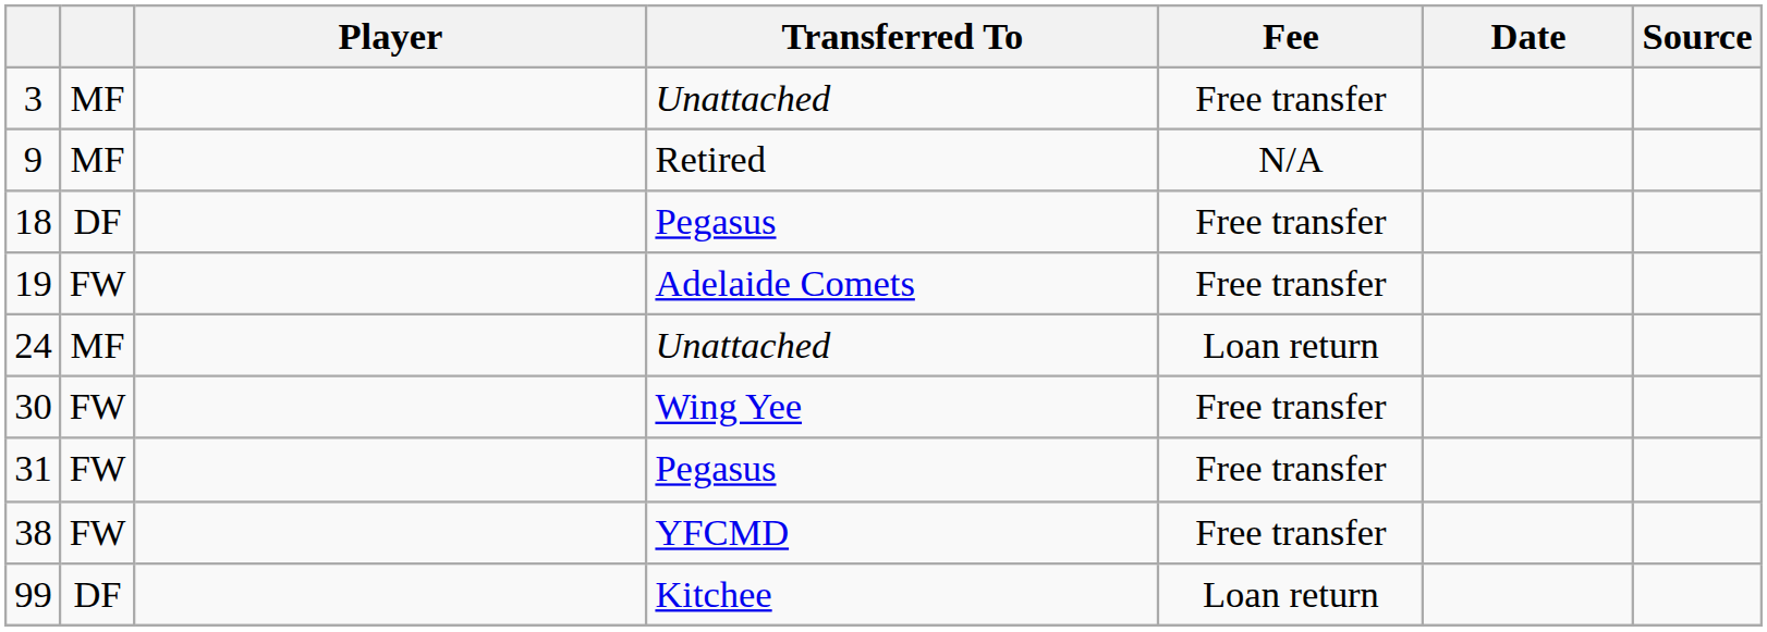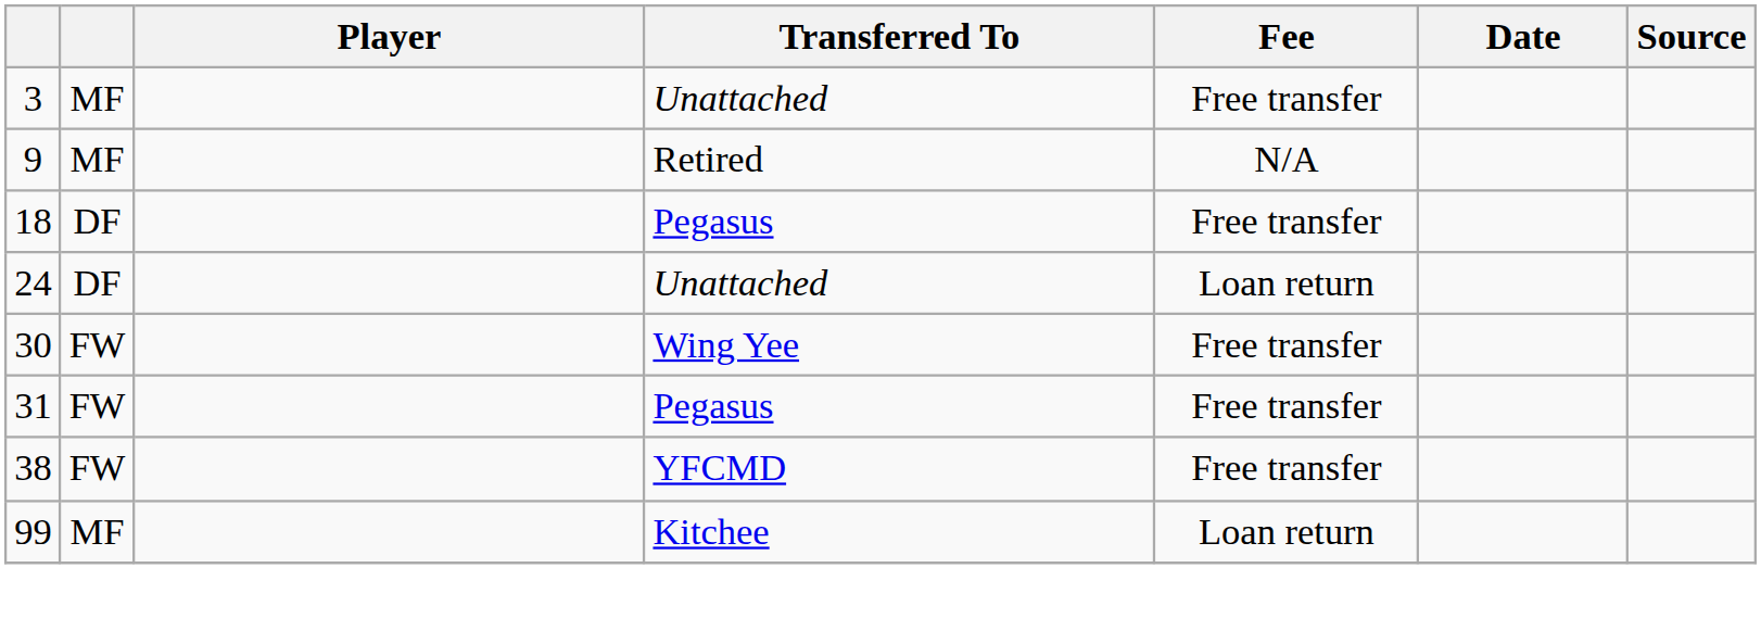- row: 19 | FW | Adelaide Comets | Free transfer
24 | column 2: MF -> DF
99 | column 2: DF -> MF
